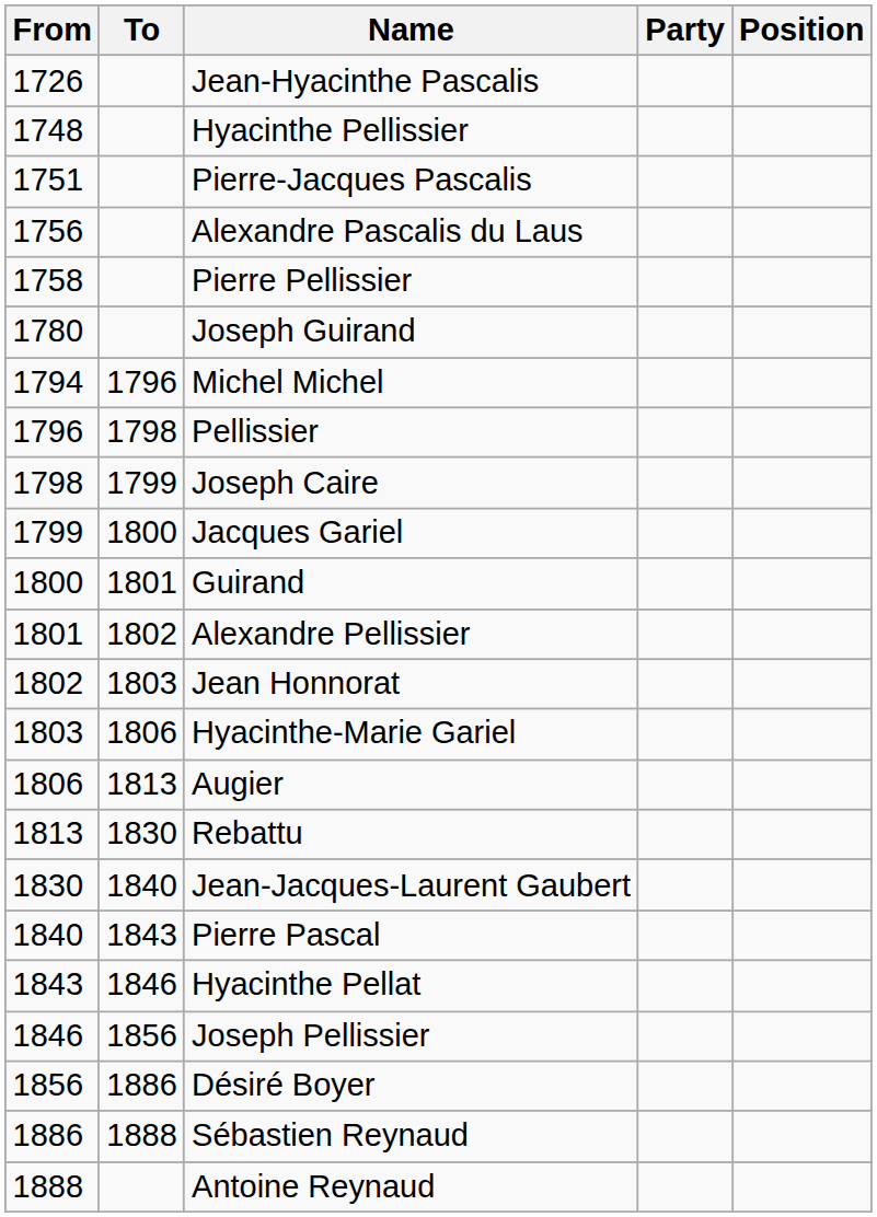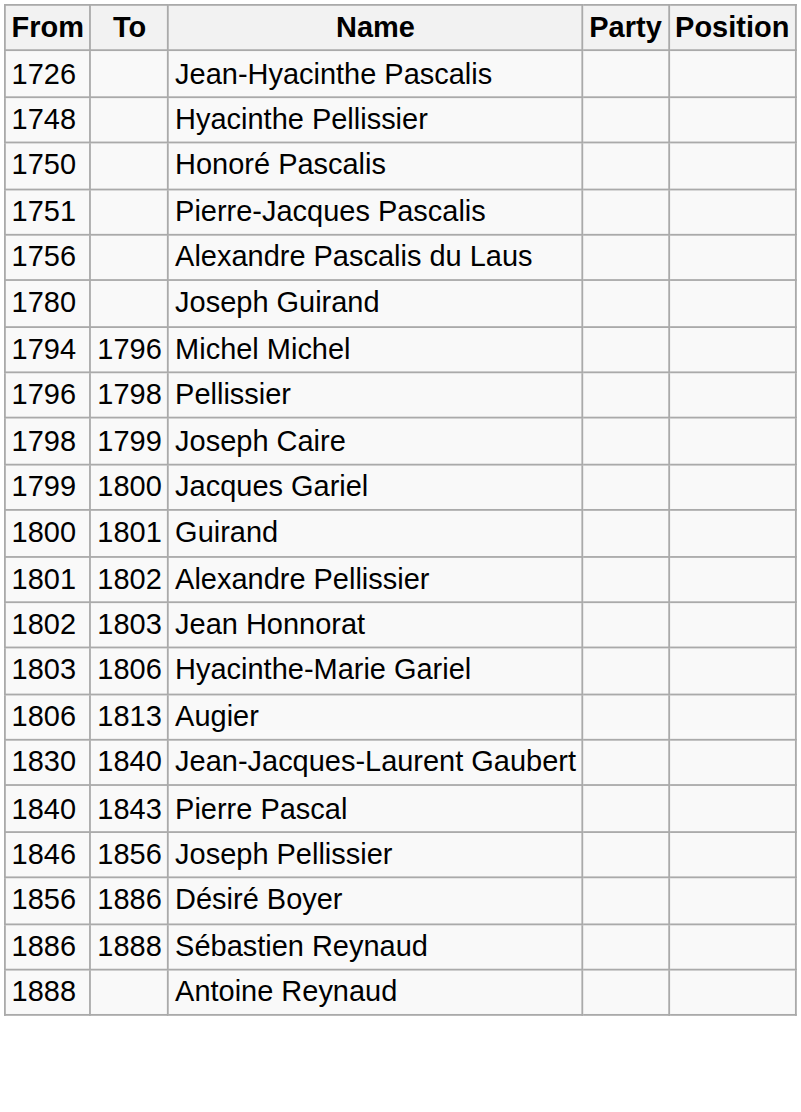+ row: 1750 | Honoré Pascalis
- row: 1758 | Pierre Pellissier
- row: 1813 | 1830 | Rebattu
- row: 1843 | 1846 | Hyacinthe Pellat
